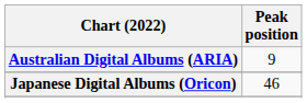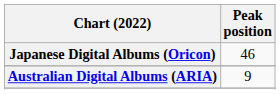rows swapped: Australian Digital Albums (ARIA) <-> Japanese Digital Albums (Oricon)
